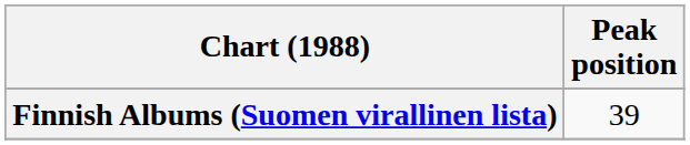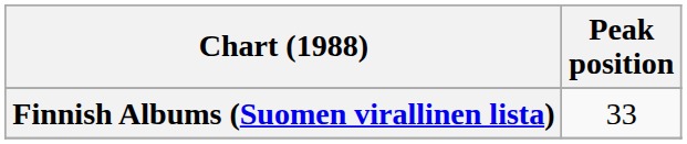Finnish Albums (Suomen virallinen lista) | Peak position: 39 -> 33
